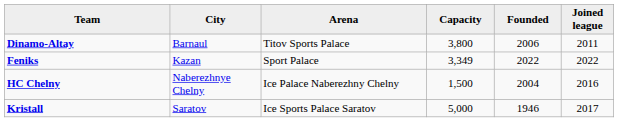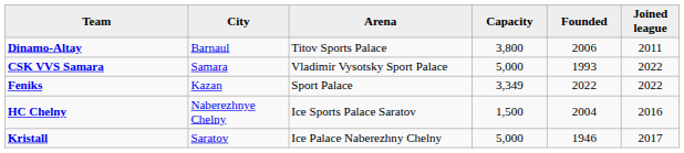+ row: CSK VVS Samara | Samara | Vladimir Vysotsky Sport Palace | 5,000 | 1993 | 2022
HC Chelny | Arena: Ice Palace Naberezhny Chelny -> Ice Sports Palace Saratov
Kristall | Arena: Ice Sports Palace Saratov -> Ice Palace Naberezhny Chelny
